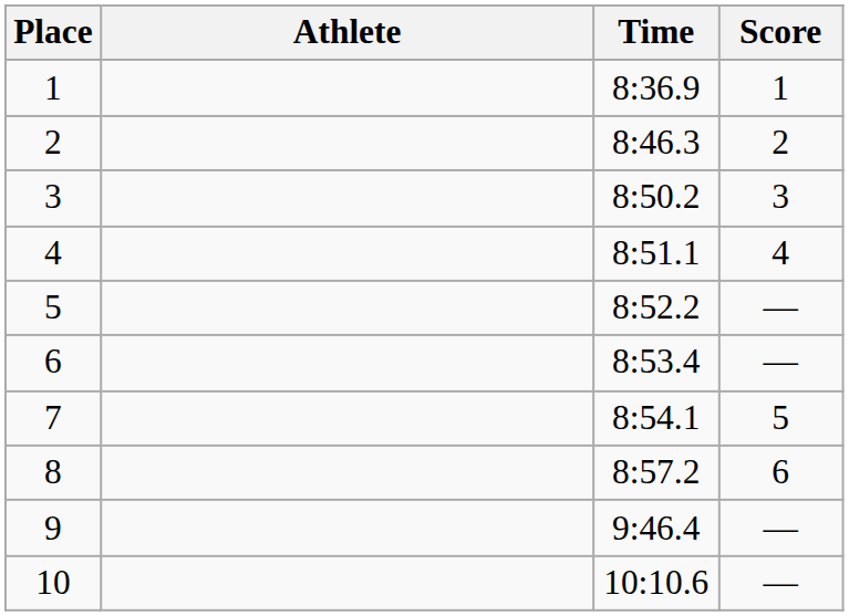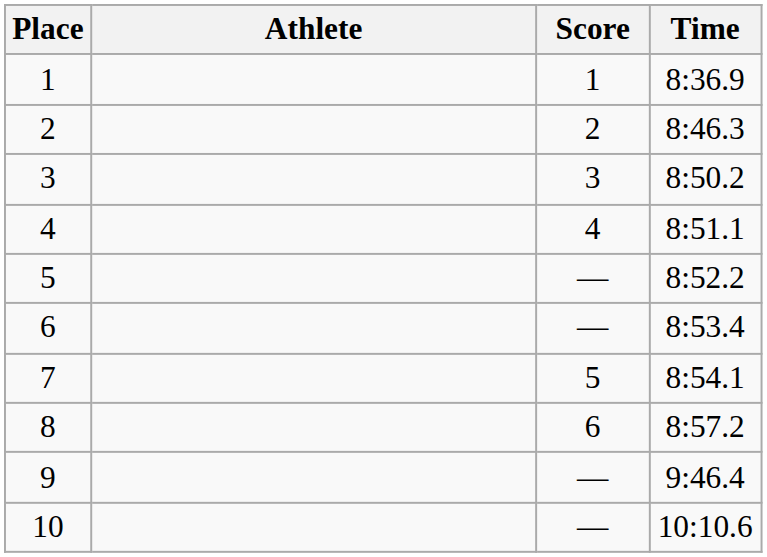columns swapped: Time <-> Score
